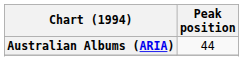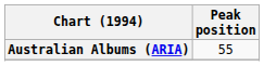Australian Albums (ARIA) | Peak position: 44 -> 55
